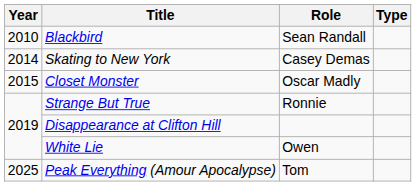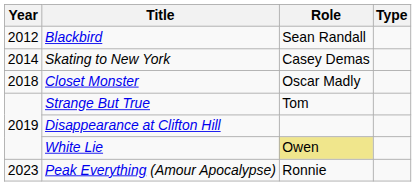Blackbird | Year: 2010 -> 2012
Closet Monster | Year: 2015 -> 2018
Strange But True | Role: Ronnie -> Tom
White Lie | Role: no background -> khaki background
Peak Everything (Amour Apocalypse) | Year: 2025 -> 2023
Peak Everything (Amour Apocalypse) | Role: Tom -> Ronnie
